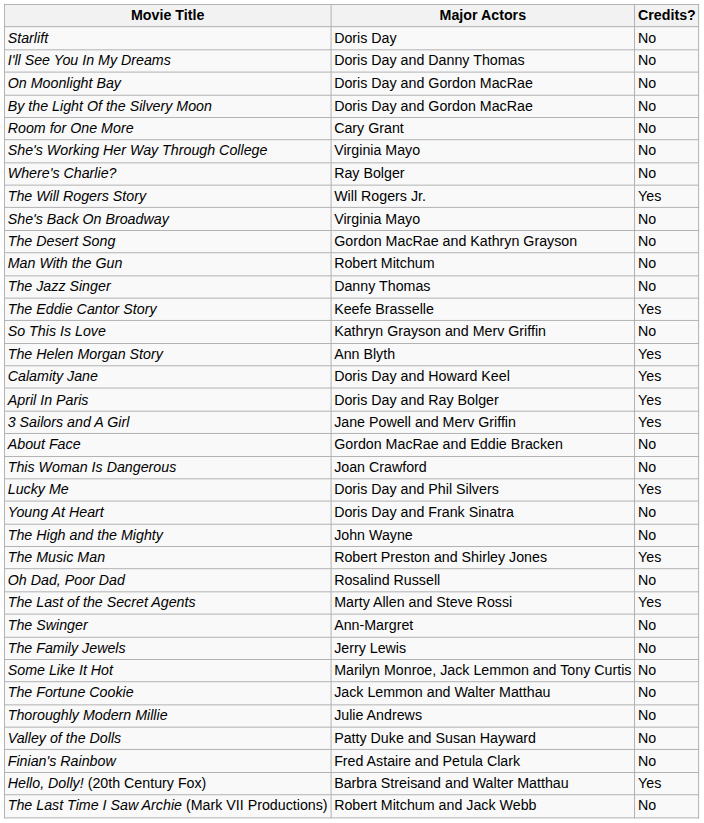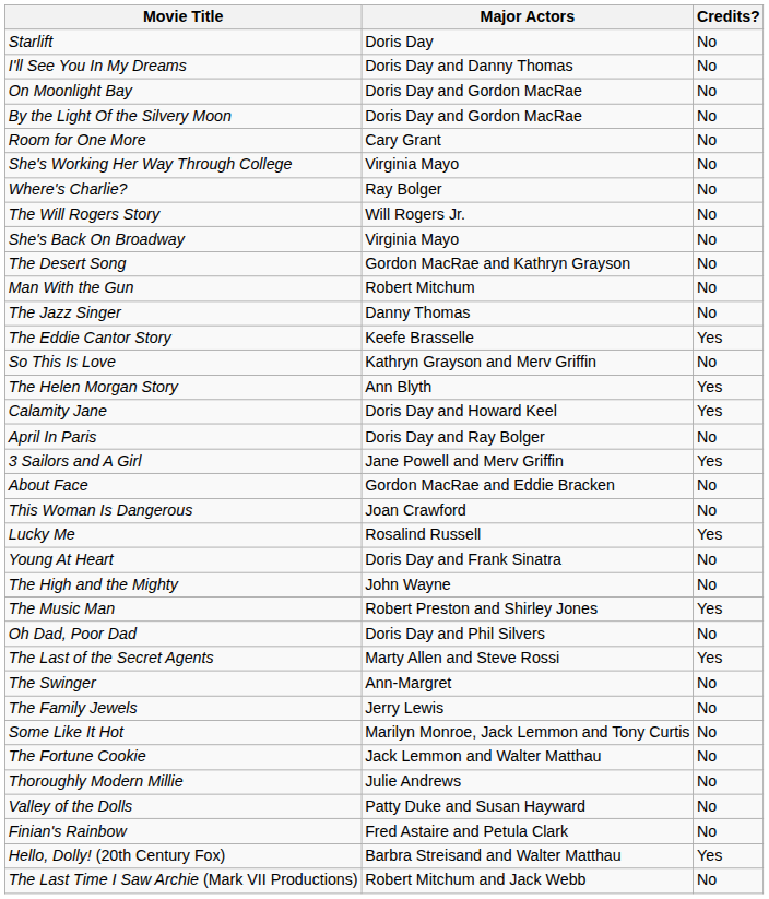The Will Rogers Story | Credits?: Yes -> No
April In Paris | Credits?: Yes -> No
Lucky Me | Major Actors: Doris Day and Phil Silvers -> Rosalind Russell
Oh Dad, Poor Dad | Major Actors: Rosalind Russell -> Doris Day and Phil Silvers
